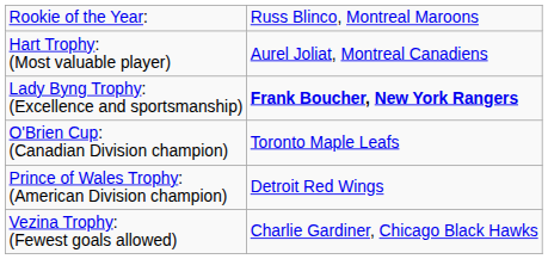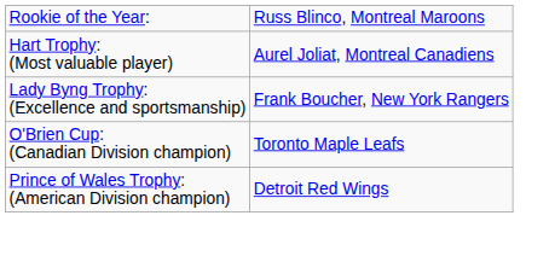Lady Byng Trophy: (Excellence and sportsmanship) | column 2: bold -> normal
- row: Vezina Trophy: (Fewest goals allowed) | Charlie Gardiner, Chicago Black Hawks
